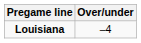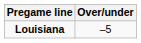Louisiana | Over/under: –4 -> –5
